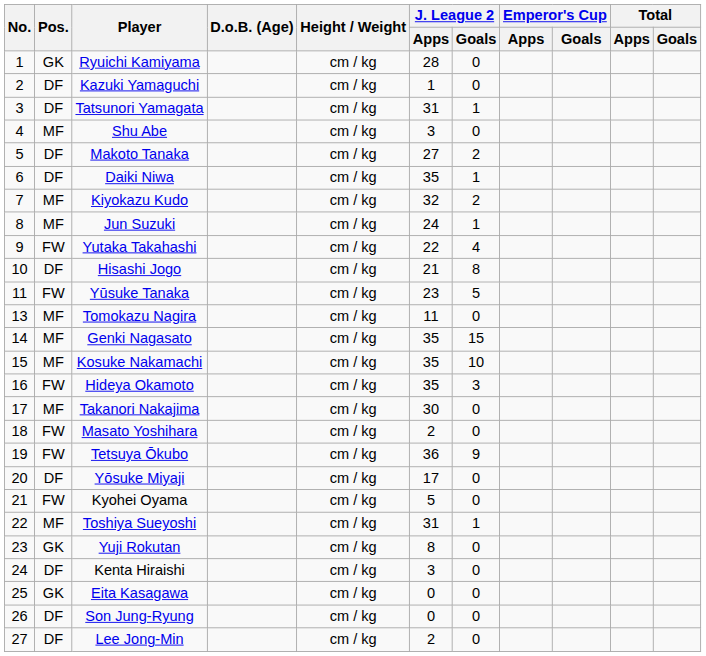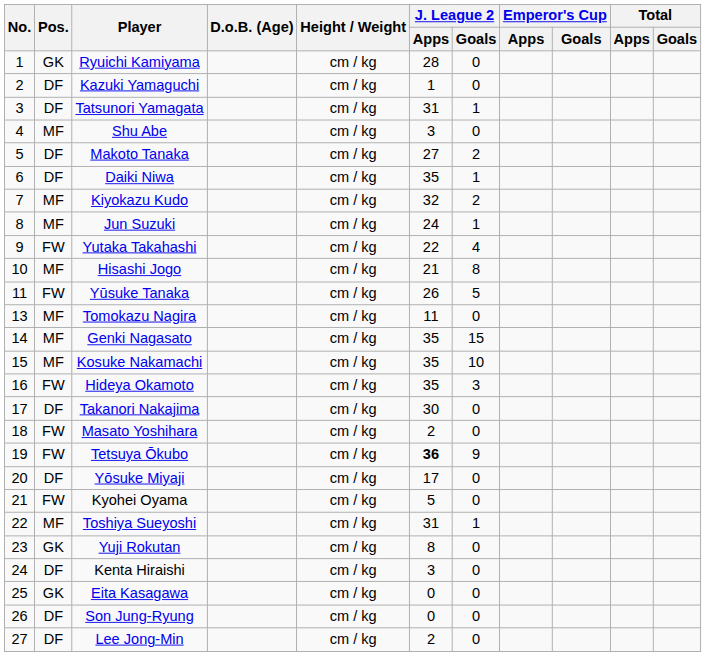Hisashi Jogo | Pos.: DF -> MF
Yūsuke Tanaka | J. League 2 / Apps: 23 -> 26
Takanori Nakajima | Pos.: MF -> DF
Tetsuya Ōkubo | J. League 2 / Apps: normal -> bold
